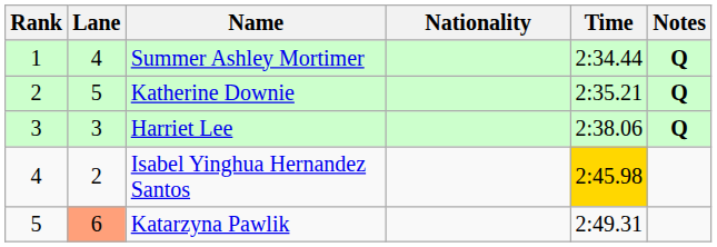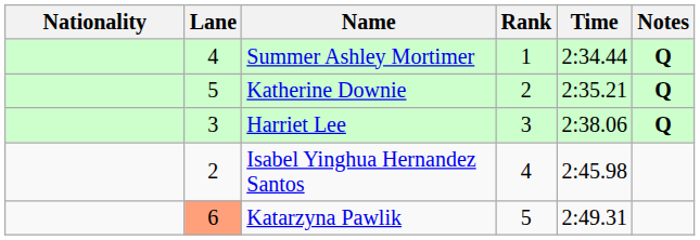columns swapped: Rank <-> Nationality
Isabel Yinghua Hernandez Santos | Time: gold background -> no background
